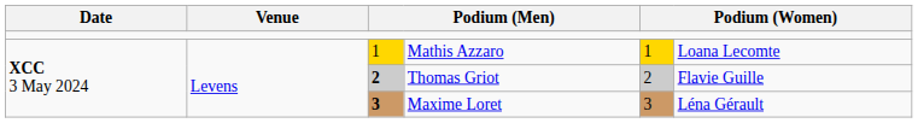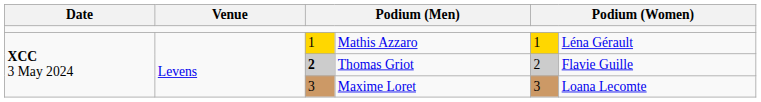Mathis Azzaro | column 6: Loana Lecomte -> Léna Gérault
Maxime Loret | column 3: bold -> normal
Maxime Loret | column 6: Léna Gérault -> Loana Lecomte
